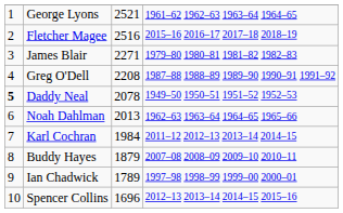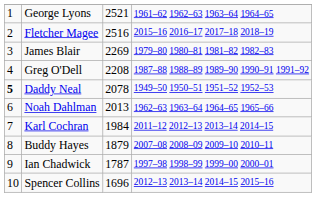James Blair | column 3: 2271 -> 2269
Ian Chadwick | column 3: 1789 -> 1787
